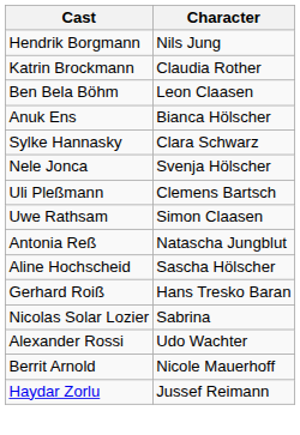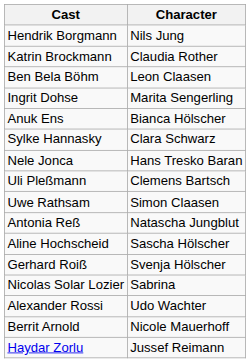+ row: Ingrit Dohse | Marita Sengerling
Nele Jonca | Character: Svenja Hölscher -> Hans Tresko Baran
Gerhard Roiß | Character: Hans Tresko Baran -> Svenja Hölscher
